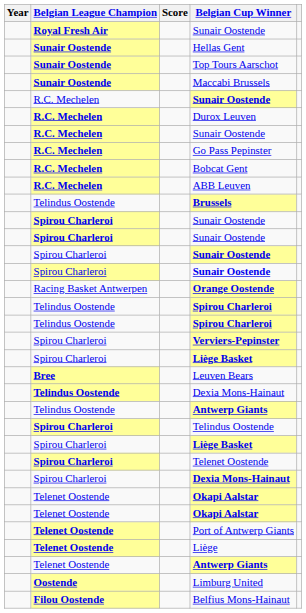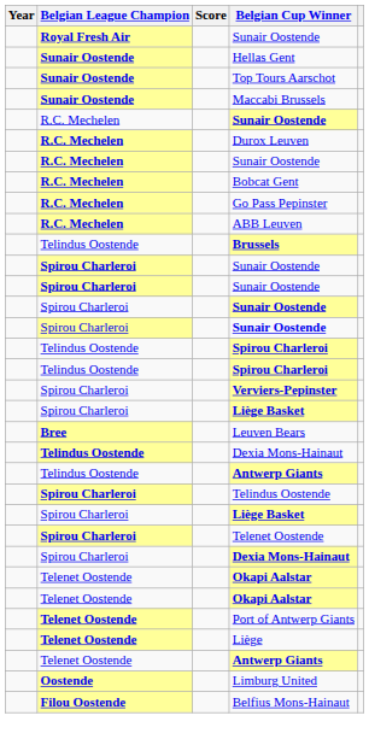rows swapped: Bobcat Gent <-> Go Pass Pepinster
- row: Racing Basket Antwerpen | Orange Oostende
